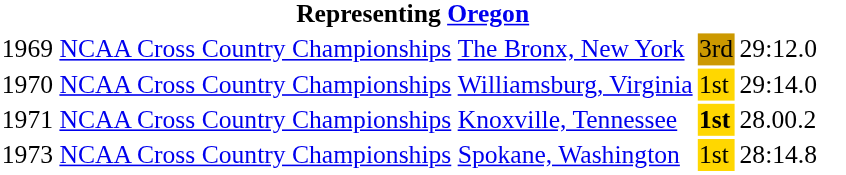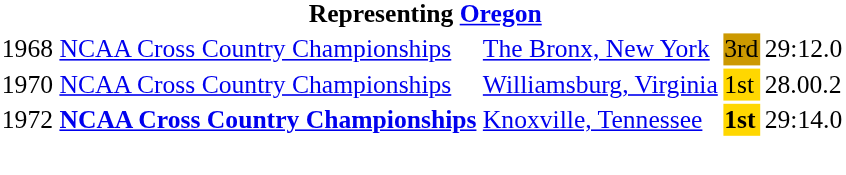The Bronx, New York | column 1: 1969 -> 1968
Williamsburg, Virginia | column 5: 29:14.0 -> 28.00.2
Knoxville, Tennessee | column 1: 1971 -> 1972
Knoxville, Tennessee | column 2: normal -> bold
Knoxville, Tennessee | column 5: 28.00.2 -> 29:14.0
- row: 1973 | NCAA Cross Country Championships | Spokane, Washington | 1st | 28:14.8
